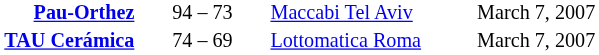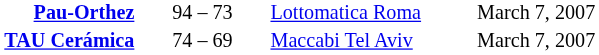Pau-Orthez | column 3: Maccabi Tel Aviv -> Lottomatica Roma
TAU Cerámica | column 3: Lottomatica Roma -> Maccabi Tel Aviv
